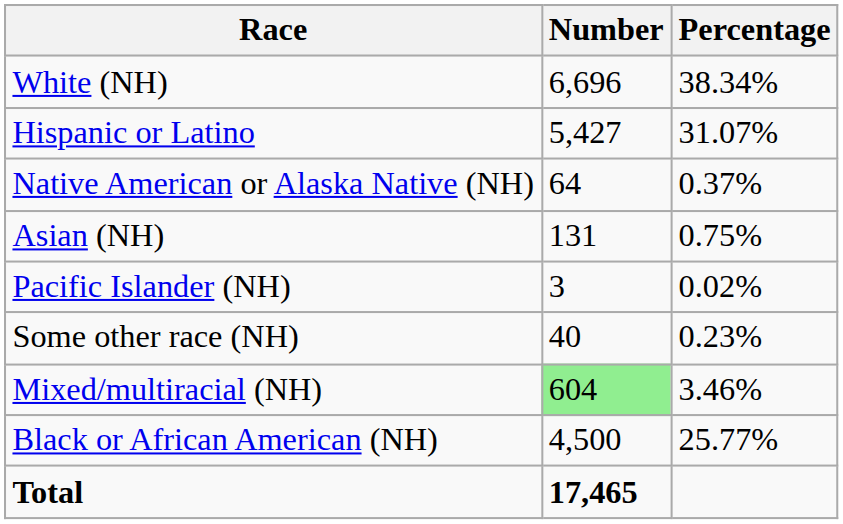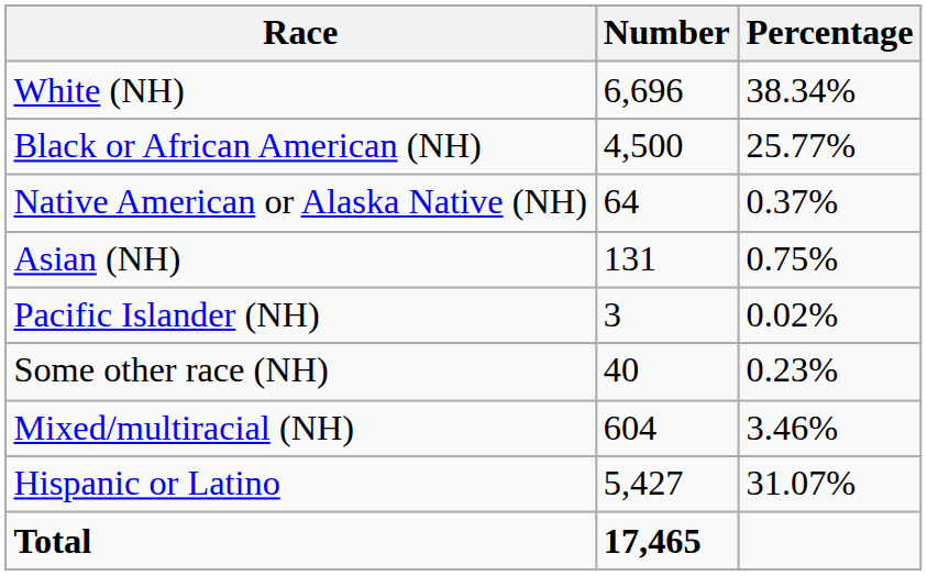rows swapped: Black or African American (NH) <-> Hispanic or Latino
Mixed/multiracial (NH) | Number: lightgreen background -> no background
